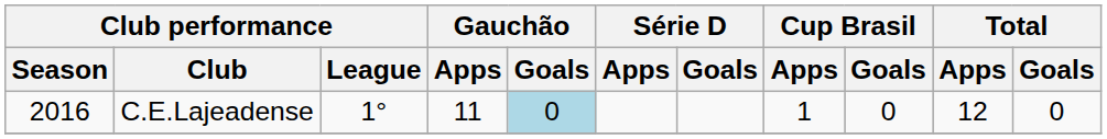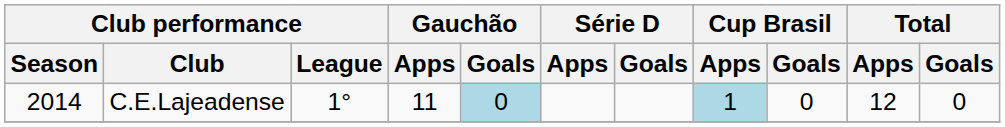C.E.Lajeadense | Club performance / Season: 2016 -> 2014
C.E.Lajeadense | Cup Brasil / Apps: no background -> lightblue background
